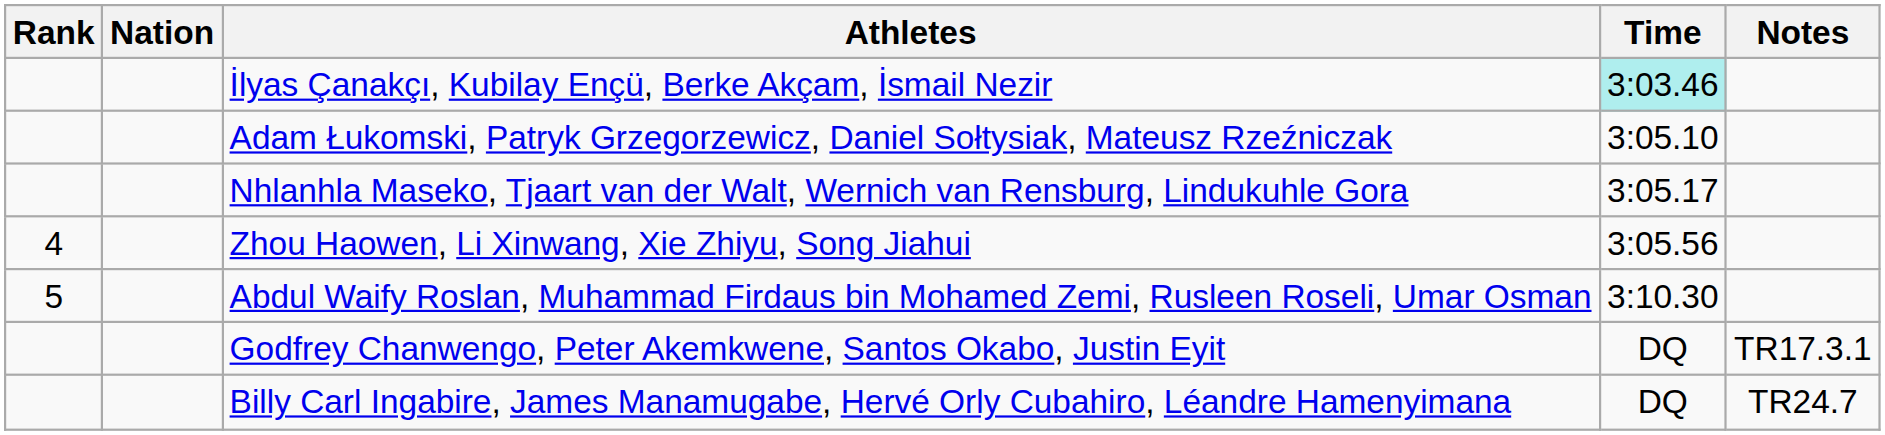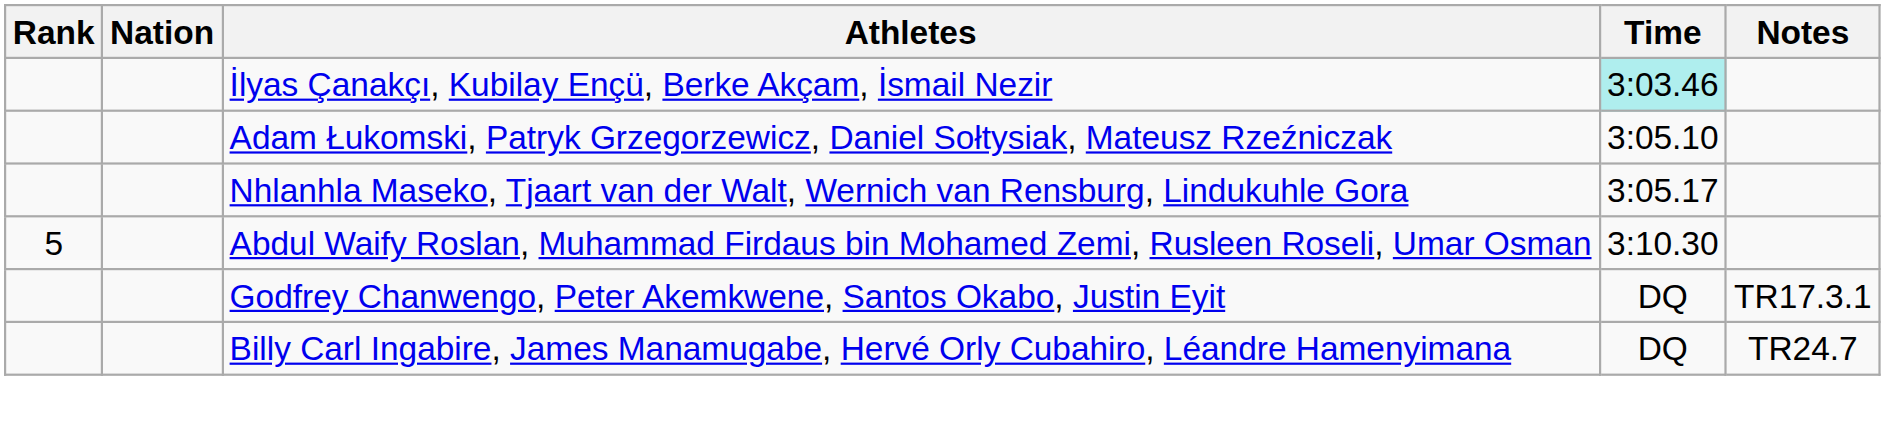- row: 4 | Zhou Haowen, Li Xinwang, Xie Zhiyu, Song Jiahui | 3:05.56
